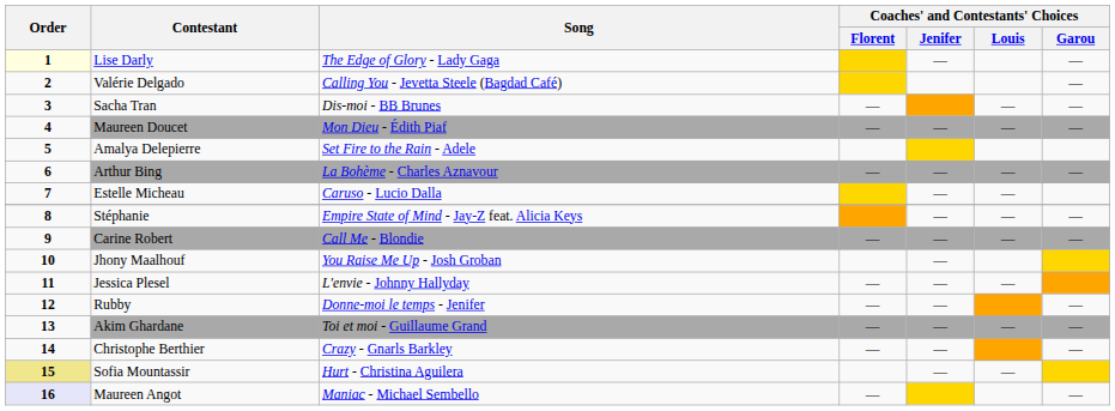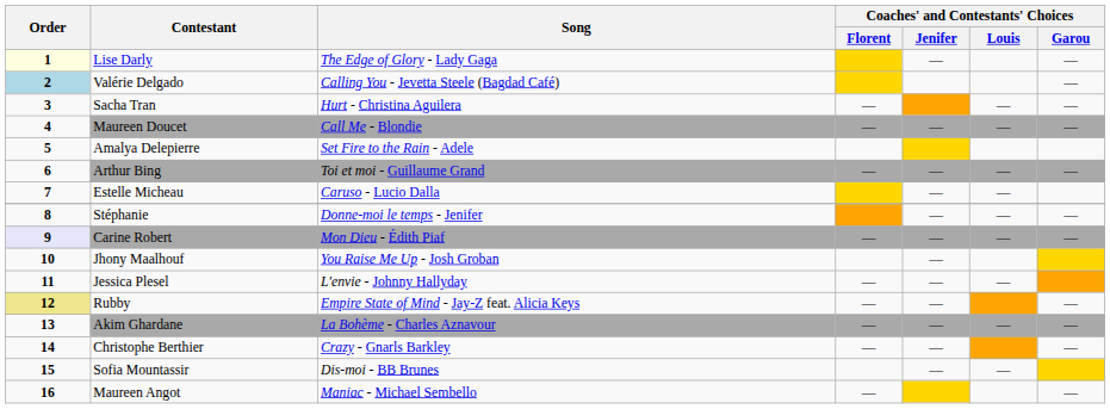Valérie Delgado | Order: no background -> lightblue background
Sacha Tran | Song: Dis-moi - BB Brunes -> Hurt - Christina Aguilera
Maureen Doucet | Song: Mon Dieu - Édith Piaf -> Call Me - Blondie
Arthur Bing | Song: La Bohème - Charles Aznavour -> Toi et moi - Guillaume Grand
Stéphanie | Song: Empire State of Mind - Jay-Z feat. Alicia Keys -> Donne-moi le temps - Jenifer
Carine Robert | Order: no background -> lavender background
Carine Robert | Song: Call Me - Blondie -> Mon Dieu - Édith Piaf
Rubby | Order: no background -> khaki background
Rubby | Song: Donne-moi le temps - Jenifer -> Empire State of Mind - Jay-Z feat. Alicia Keys
Akim Ghardane | Song: Toi et moi - Guillaume Grand -> La Bohème - Charles Aznavour
Sofia Mountassir | Order: khaki background -> no background
Sofia Mountassir | Song: Hurt - Christina Aguilera -> Dis-moi - BB Brunes
Maureen Angot | Order: lavender background -> no background
